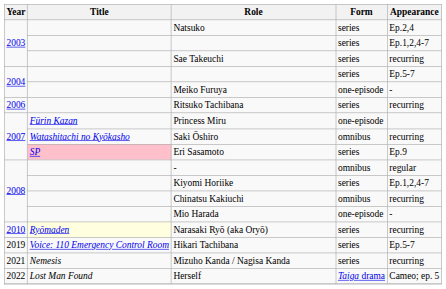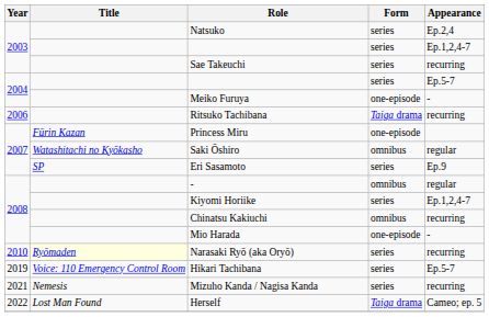Ritsuko Tachibana | Form: series -> Taiga drama
Saki Ōshiro | Appearance: recurring -> regular
Eri Sasamoto | Title: pink background -> no background
